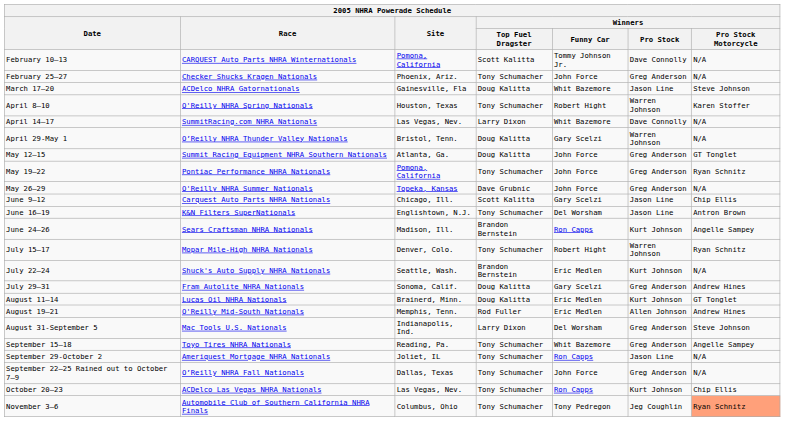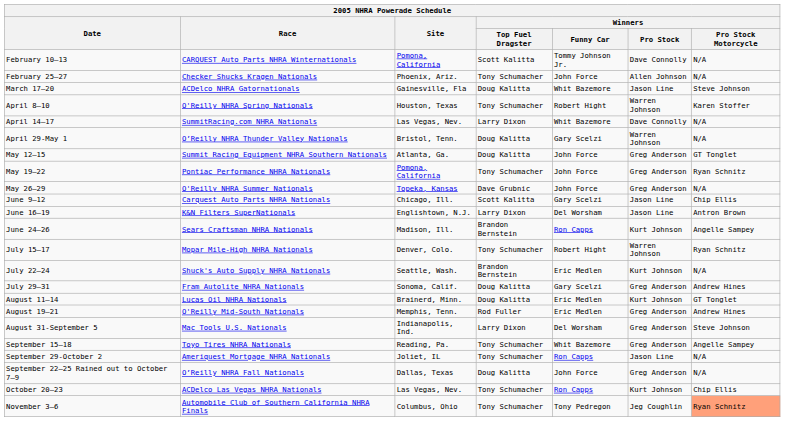February 25–27 | Winners / Pro Stock: Greg Anderson -> Allen Johnson
June 16–19 | Winners / Top Fuel Dragster: Tony Schumacher -> Larry Dixon
August 19–21 | Winners / Pro Stock: Allen Johnson -> Greg Anderson
September 22–25 Rained out to October 7–9 | Winners / Top Fuel Dragster: Tony Schumacher -> Doug Kalitta
